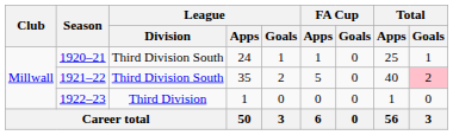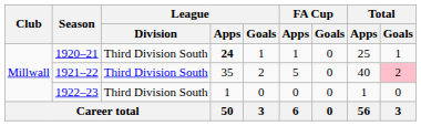1920–21 | League / Apps: normal -> bold
1922–23 | League / Division: Third Division -> Third Division South
